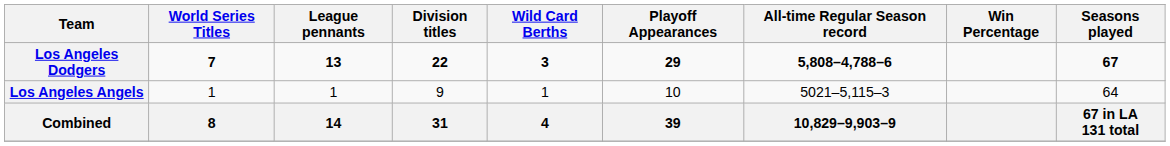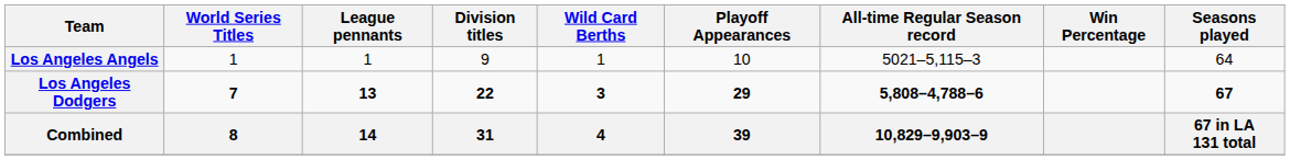rows swapped: Los Angeles Angels <-> Los Angeles Dodgers
